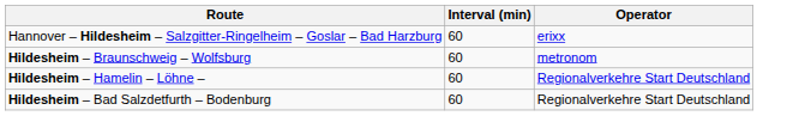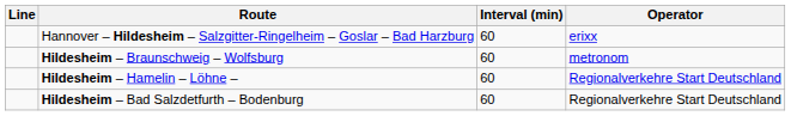+ column: Line
